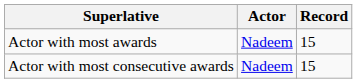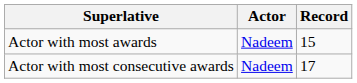Actor with most consecutive awards | Record: 15 -> 17
